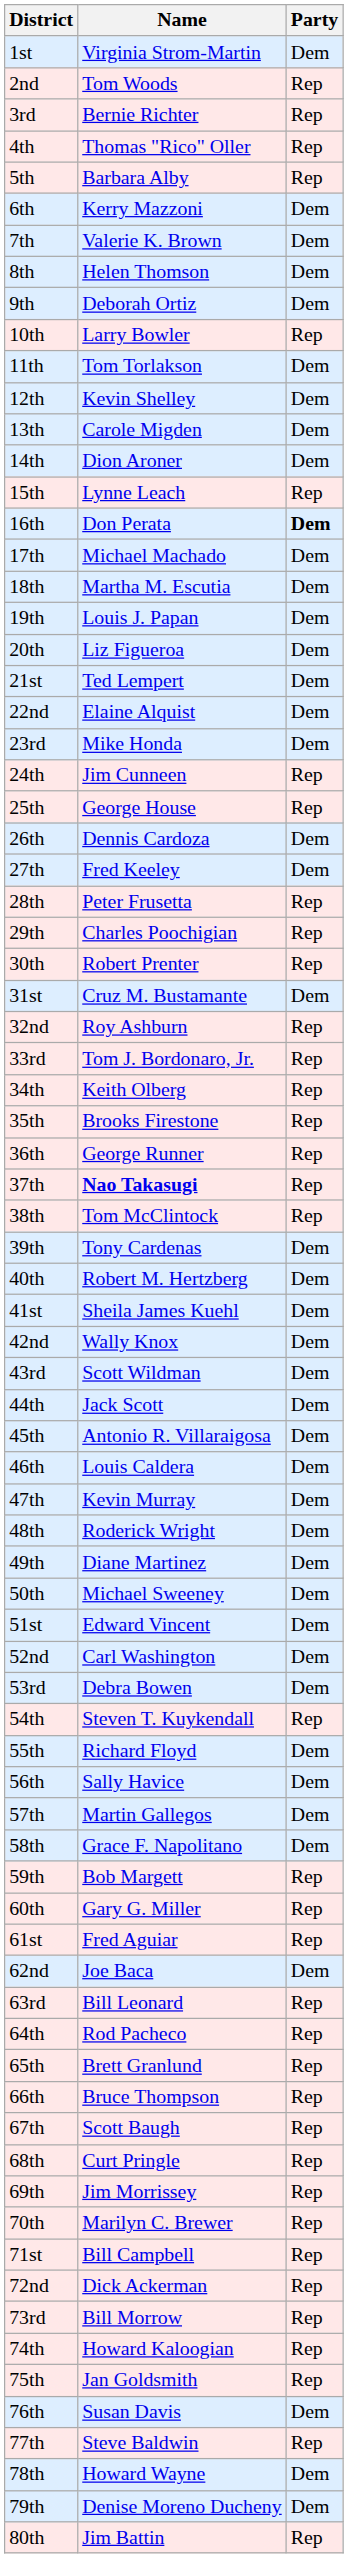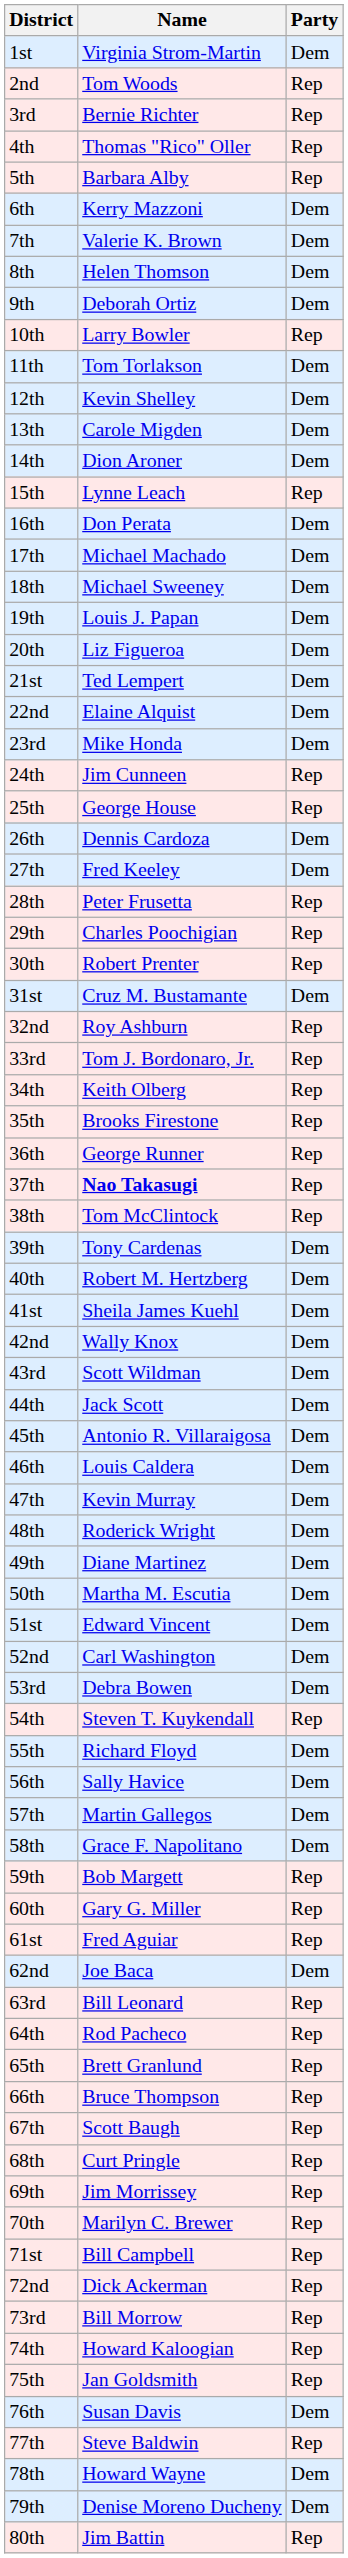16th | Party: bold -> normal
18th | Name: Martha M. Escutia -> Michael Sweeney
50th | Name: Michael Sweeney -> Martha M. Escutia
